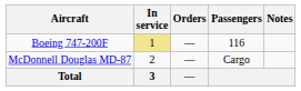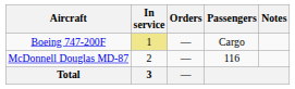Boeing 747-200F | Passengers: 116 -> Cargo
McDonnell Douglas MD-87 | Passengers: Cargo -> 116
